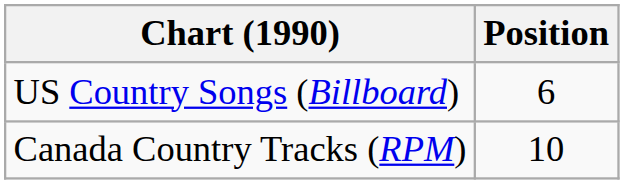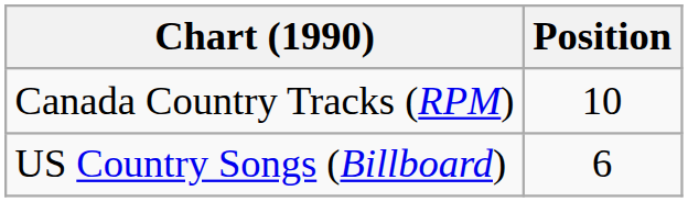rows swapped: Canada Country Tracks (RPM) <-> US Country Songs (Billboard)
